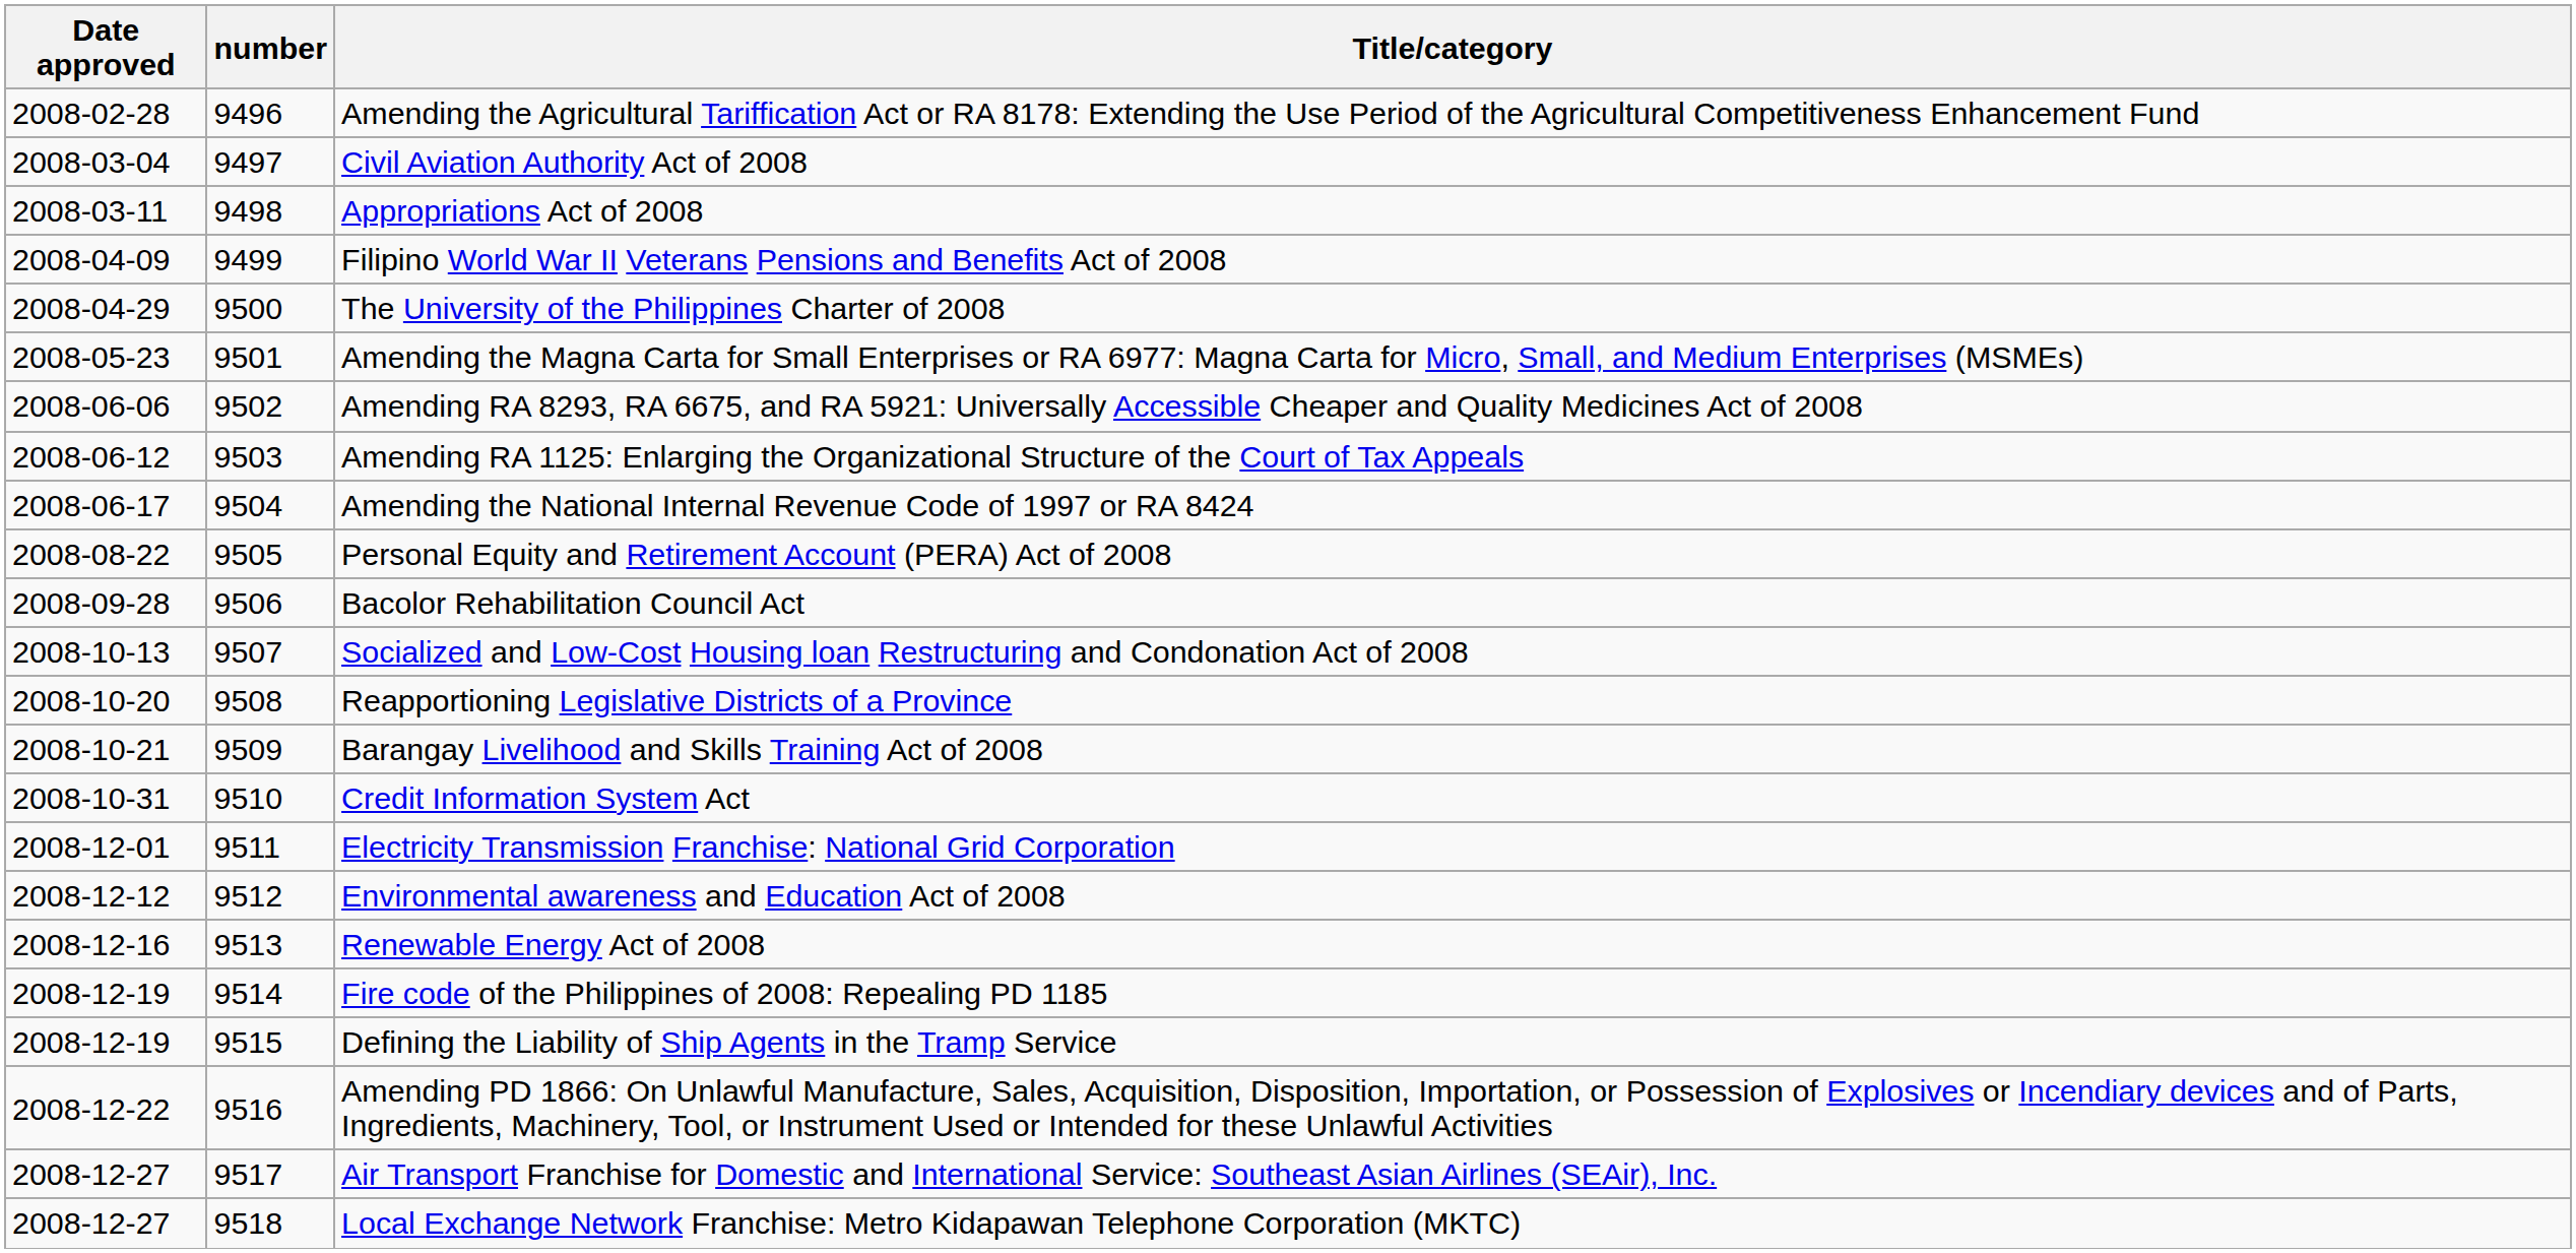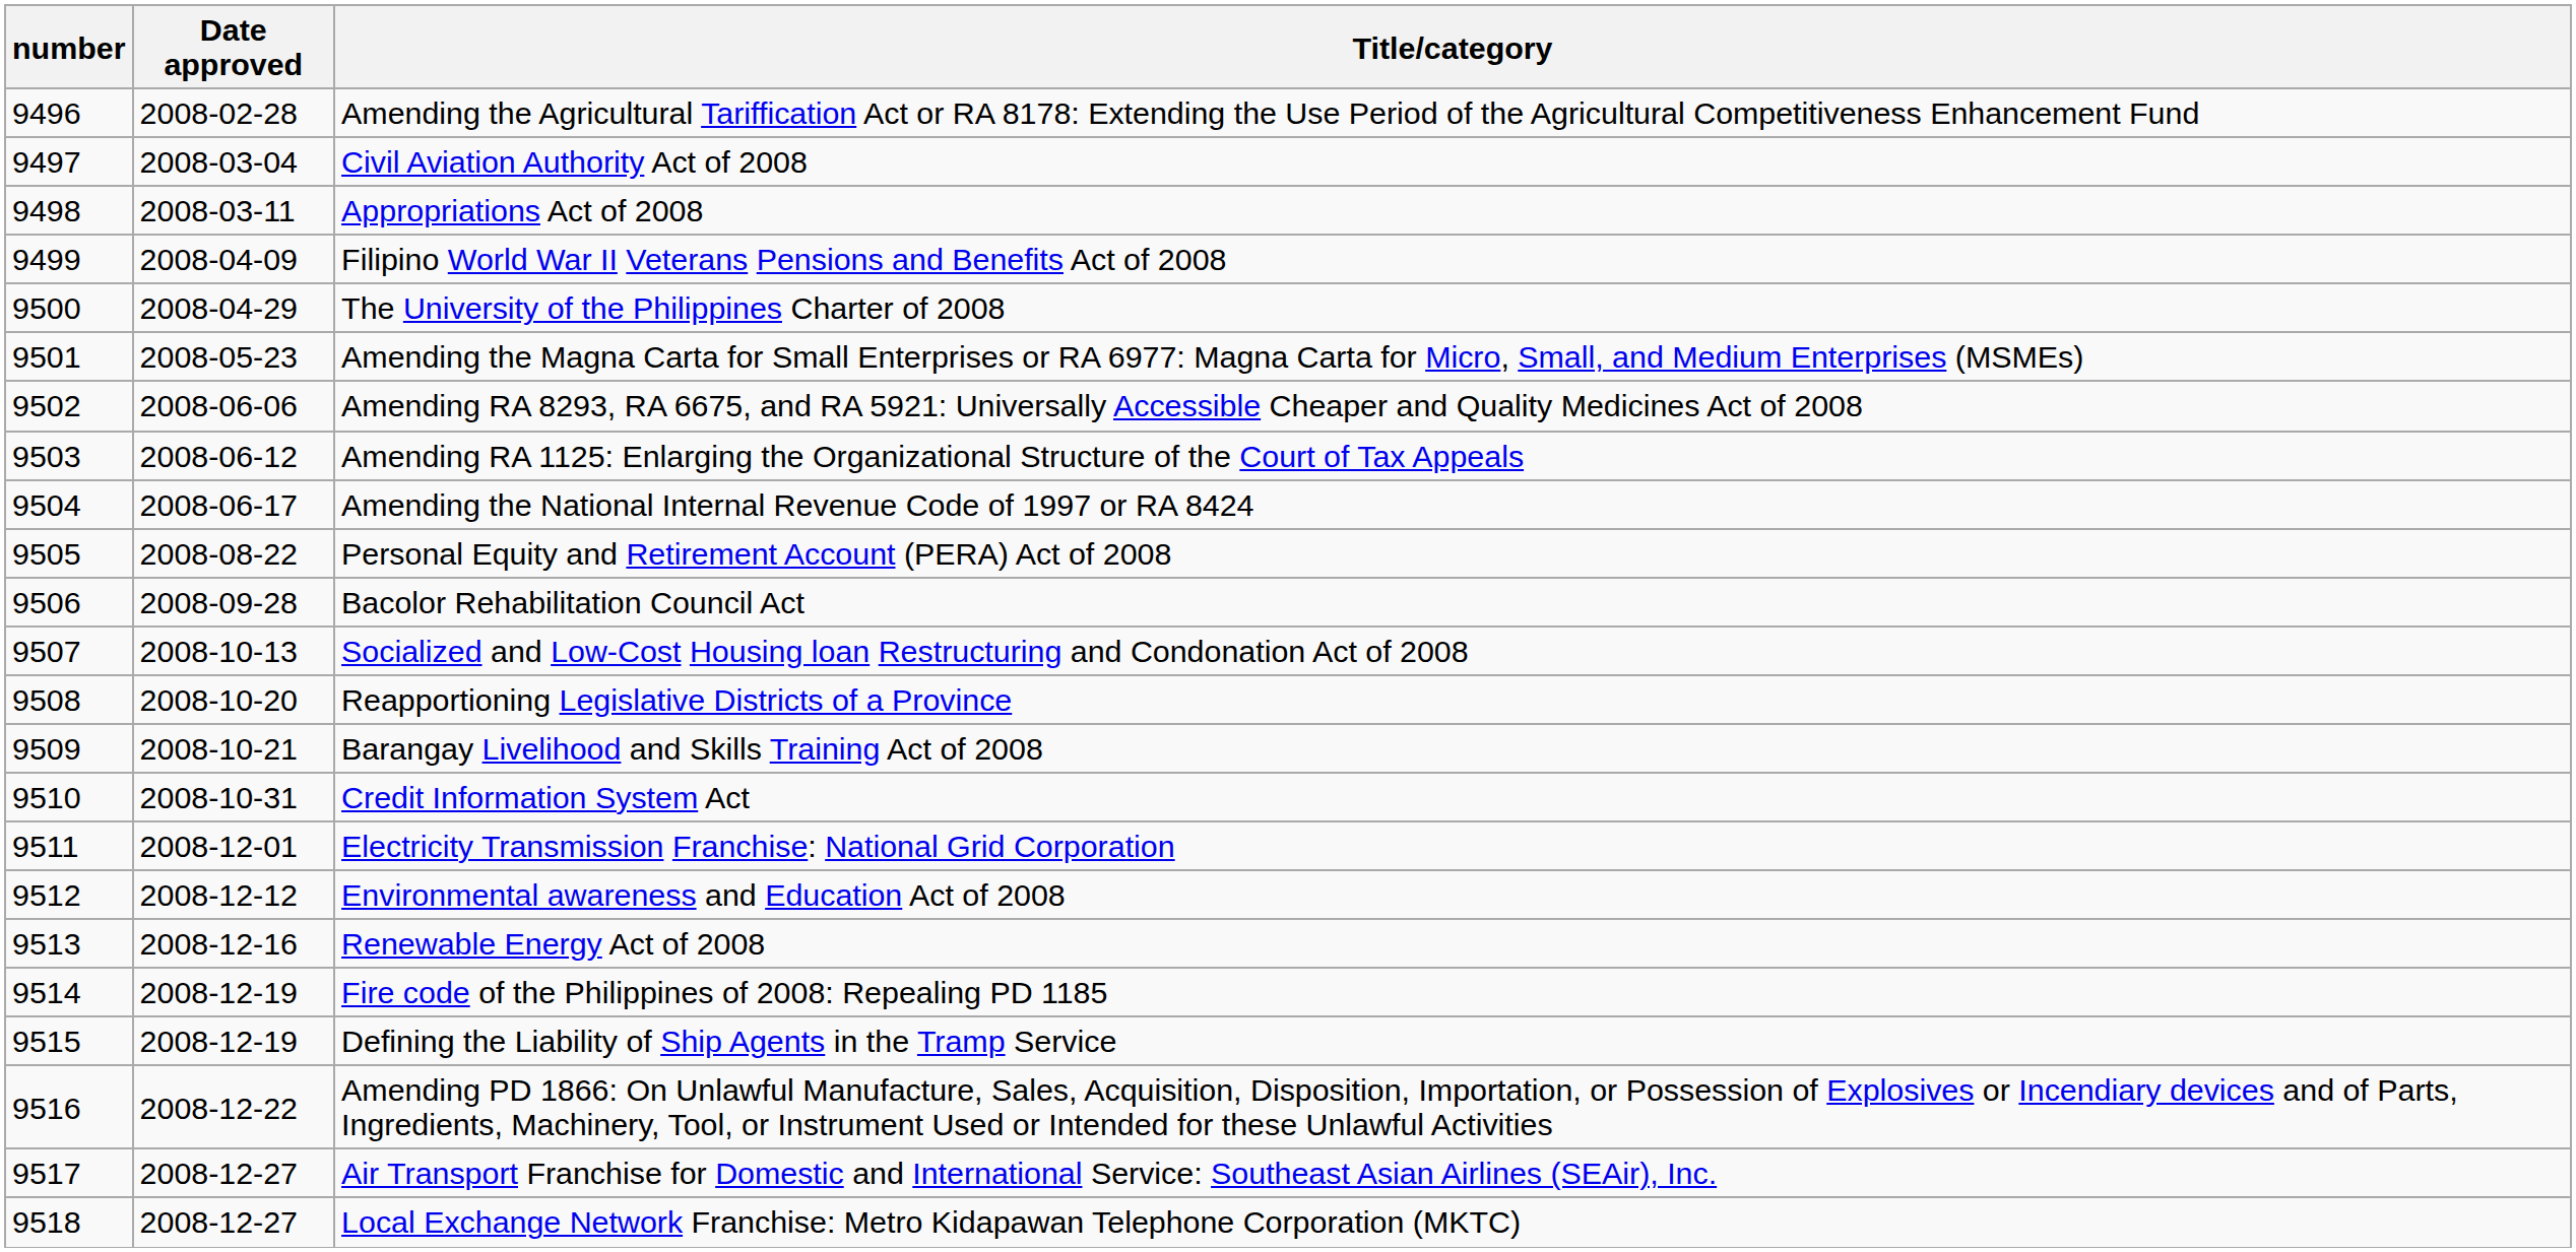columns swapped: Date approved <-> number
